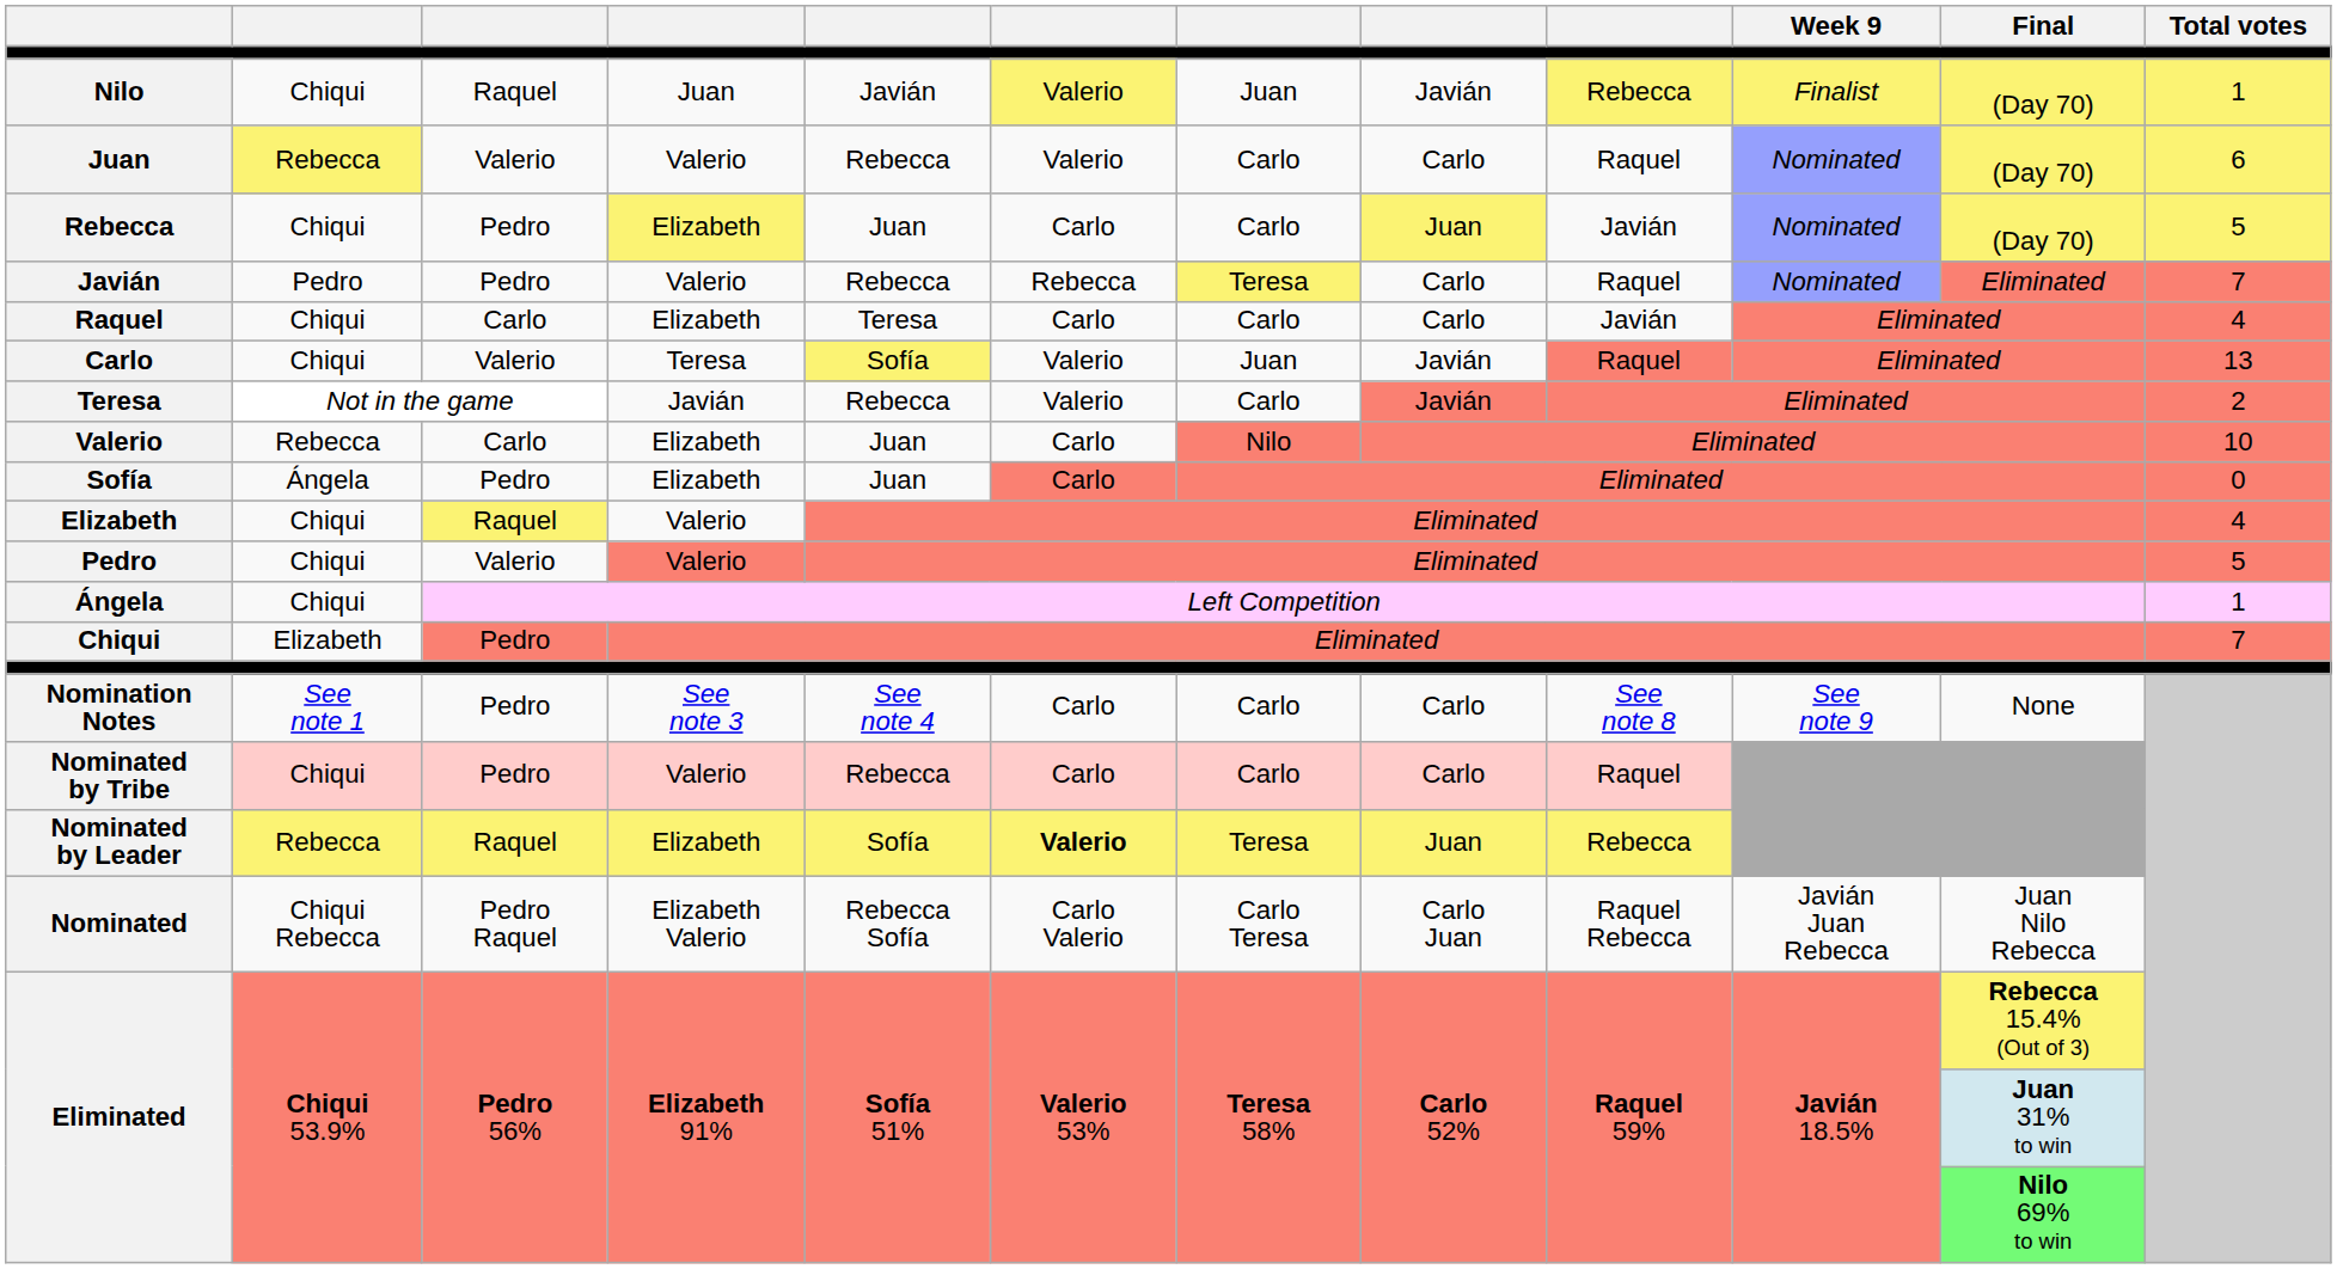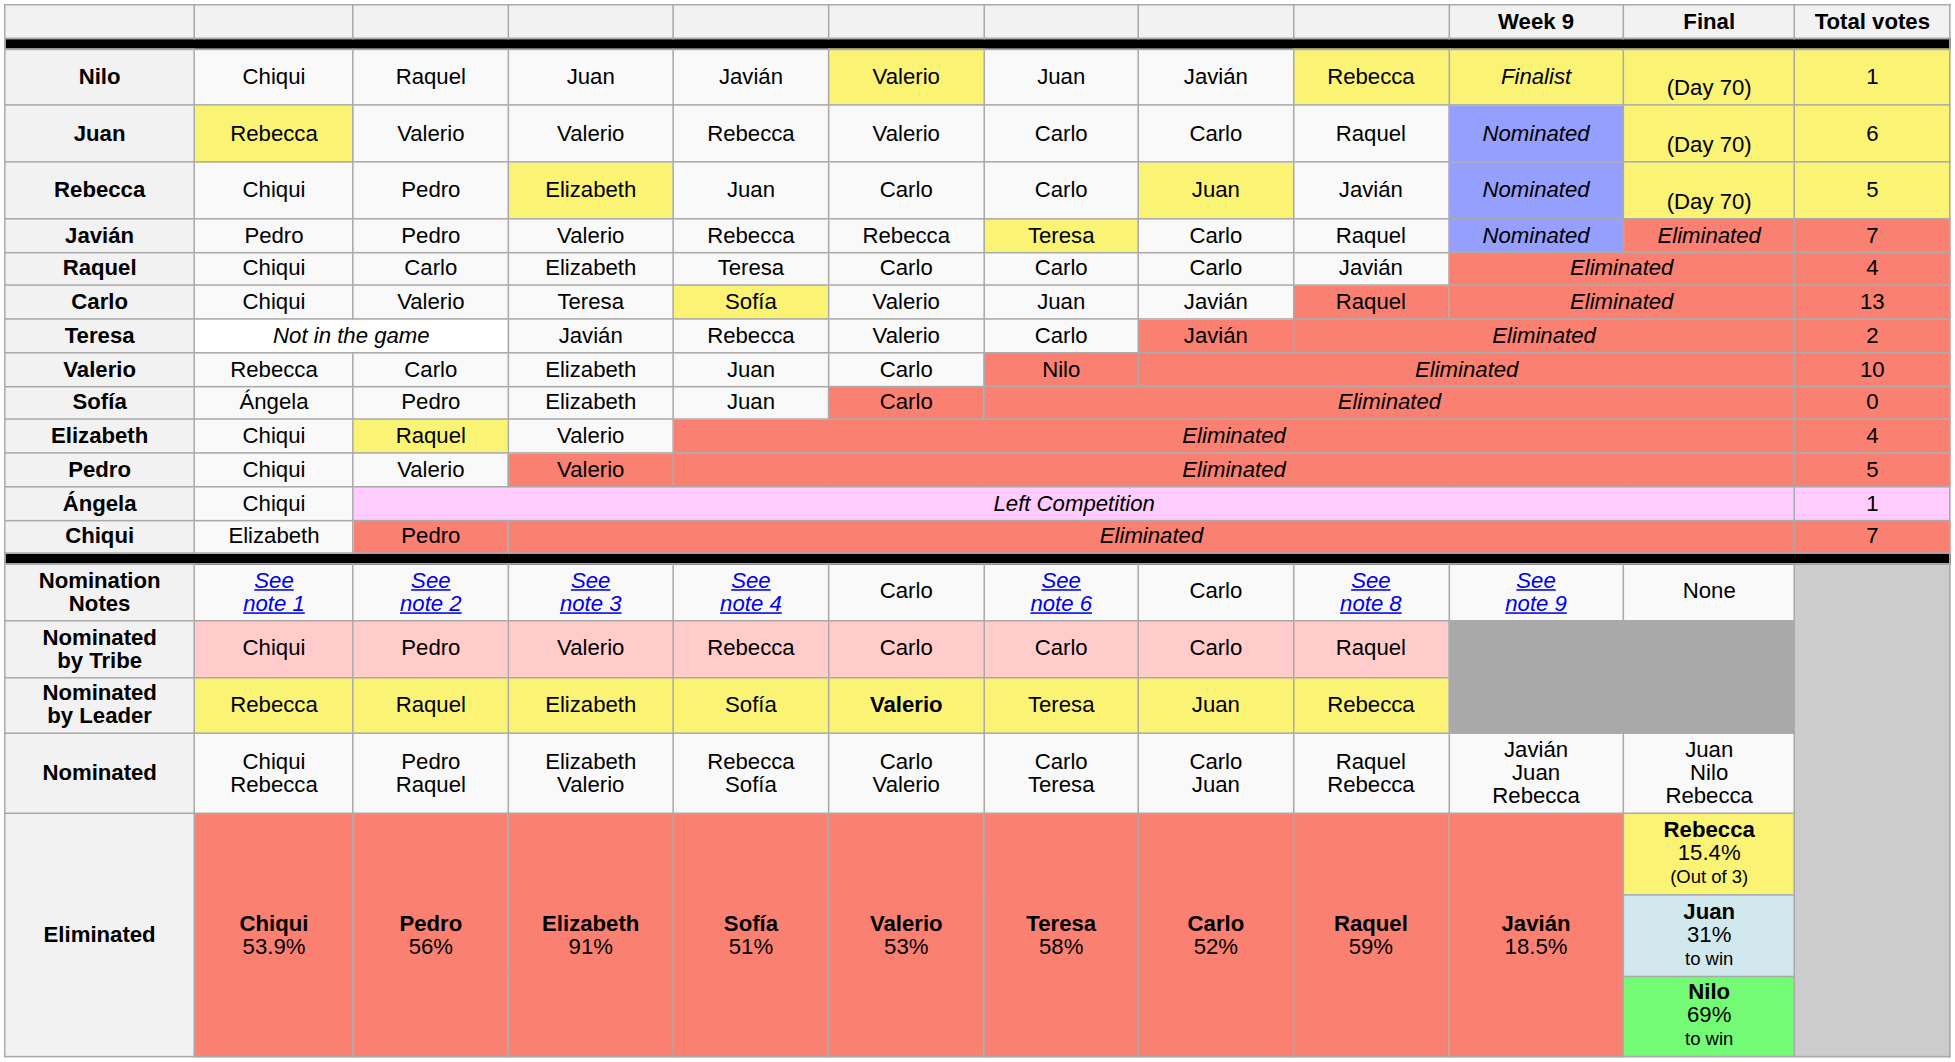Nomination Notes | column 3: Pedro -> See note 2
Nomination Notes | column 7: Carlo -> See note 6
